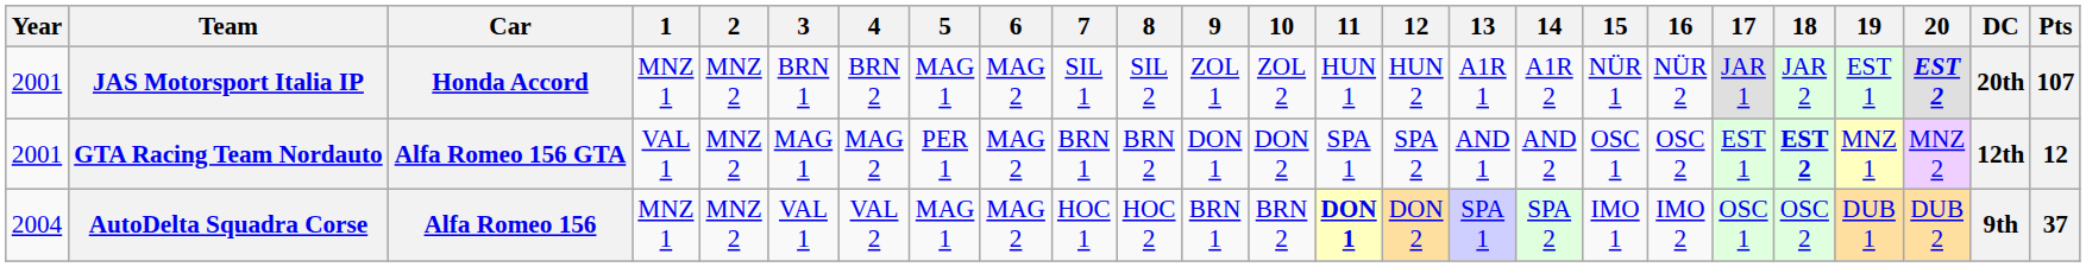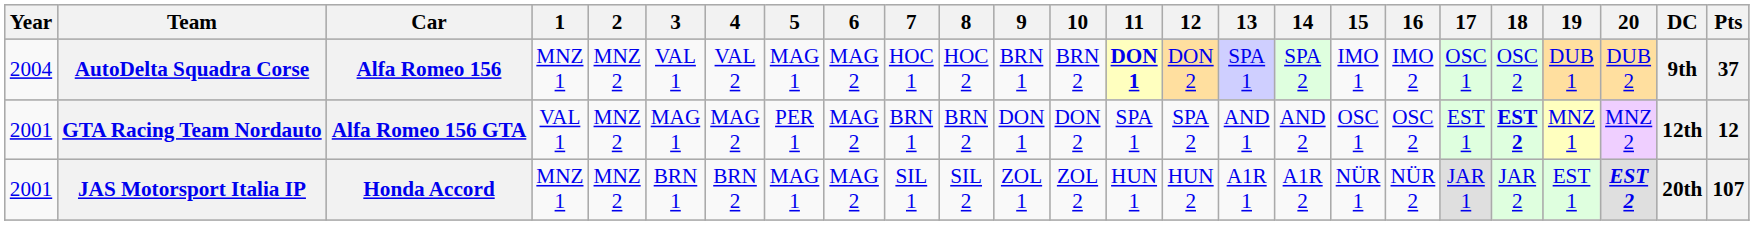rows swapped: JAS Motorsport Italia IP <-> AutoDelta Squadra Corse
